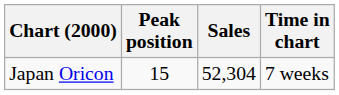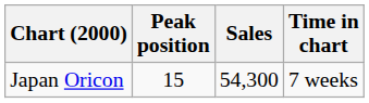Japan Oricon | Sales: 52,304 -> 54,300
